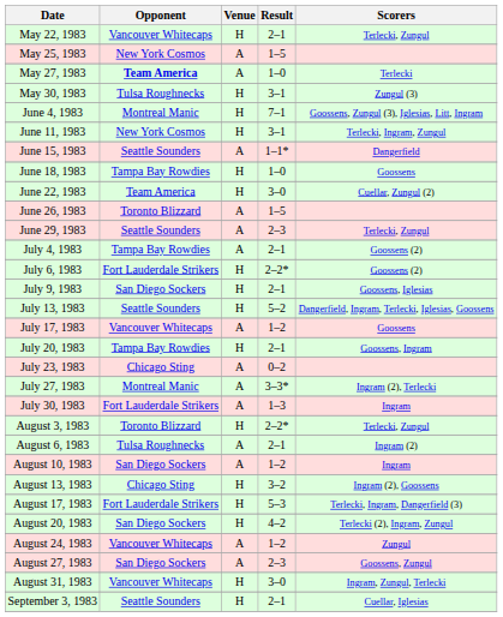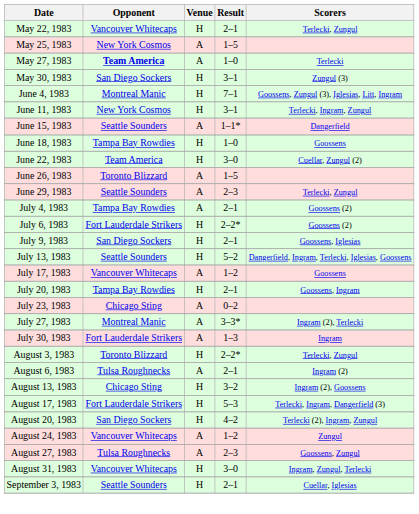May 30, 1983 | Opponent: Tulsa Roughnecks -> San Diego Sockers
- row: August 10, 1983 | San Diego Sockers | A | 1–2 | Ingram
August 27, 1983 | Opponent: San Diego Sockers -> Tulsa Roughnecks
